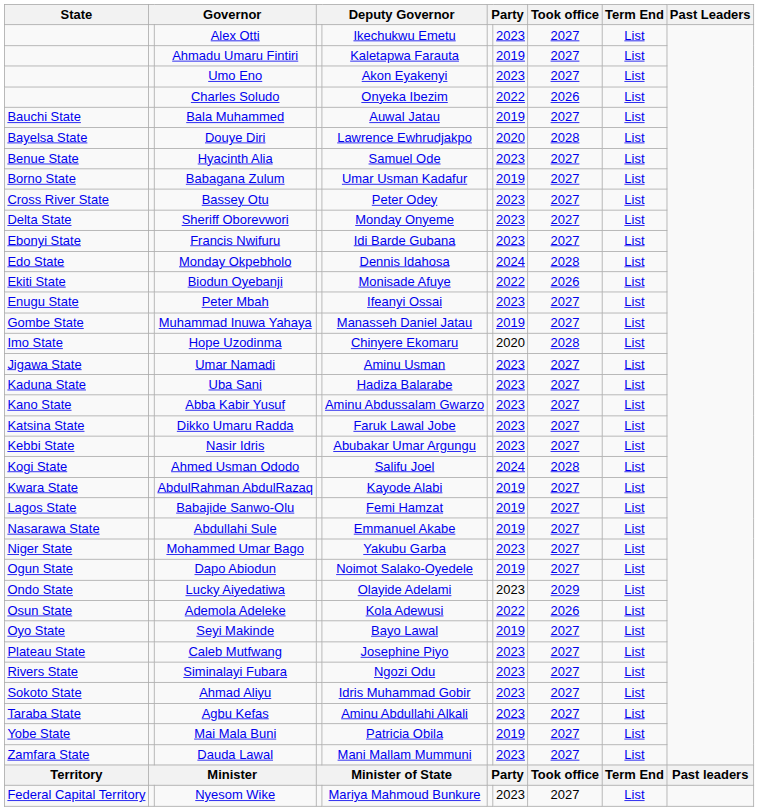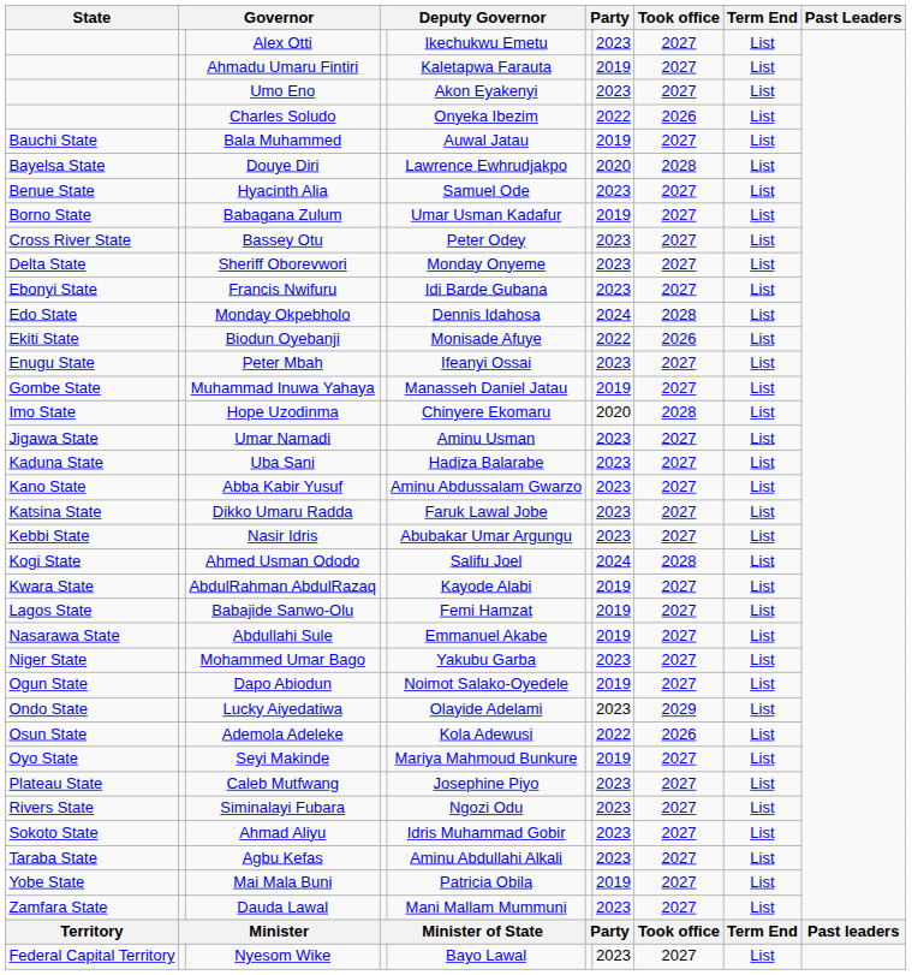Seyi Makinde | column 5: Bayo Lawal -> Mariya Mahmoud Bunkure
Nyesom Wike | column 5: Mariya Mahmoud Bunkure -> Bayo Lawal
